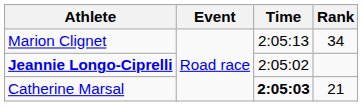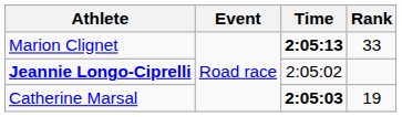Marion Clignet | Time: normal -> bold
Marion Clignet | Rank: 34 -> 33
Catherine Marsal | Rank: 21 -> 19
